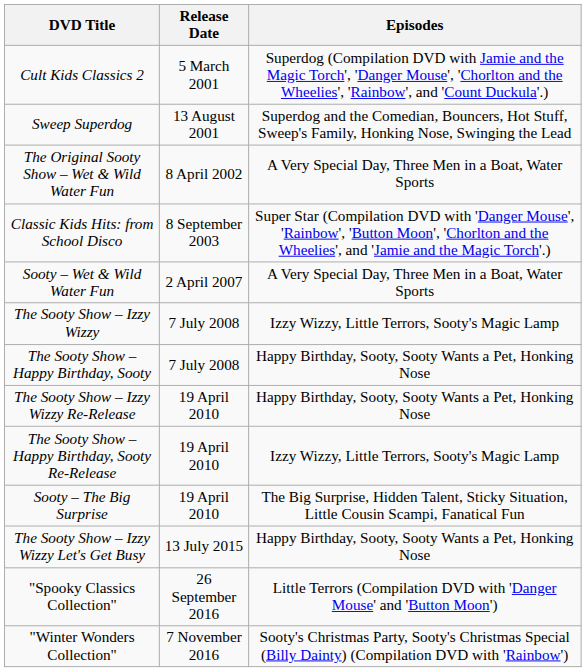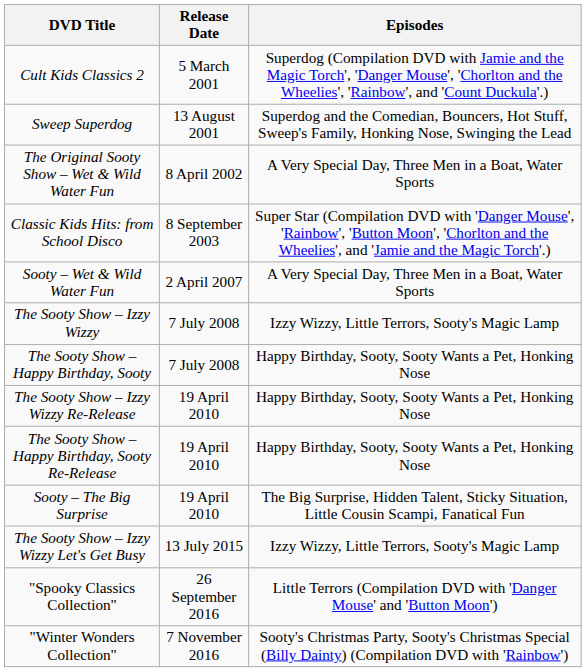The Sooty Show – Happy Birthday, Sooty Re-Release | Episodes: Izzy Wizzy, Little Terrors, Sooty's Magic Lamp -> Happy Birthday, Sooty, Sooty Wants a Pet, Honking Nose
The Sooty Show – Izzy Wizzy Let's Get Busy | Episodes: Happy Birthday, Sooty, Sooty Wants a Pet, Honking Nose -> Izzy Wizzy, Little Terrors, Sooty's Magic Lamp
